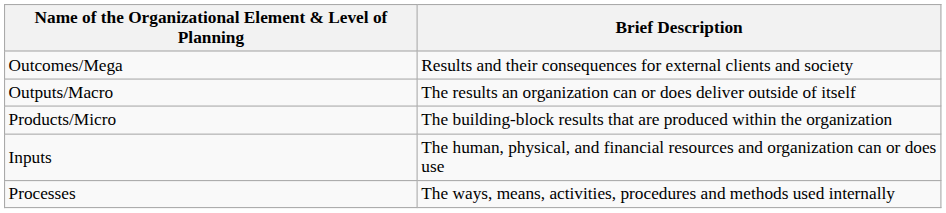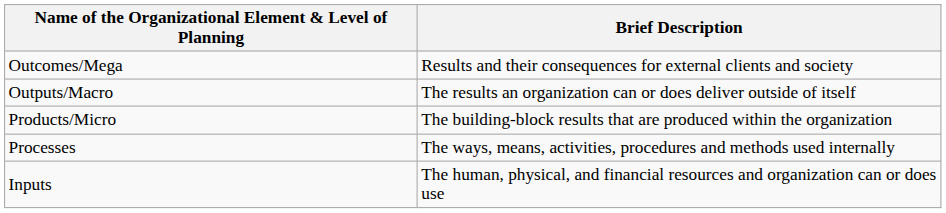rows swapped: Processes <-> Inputs
